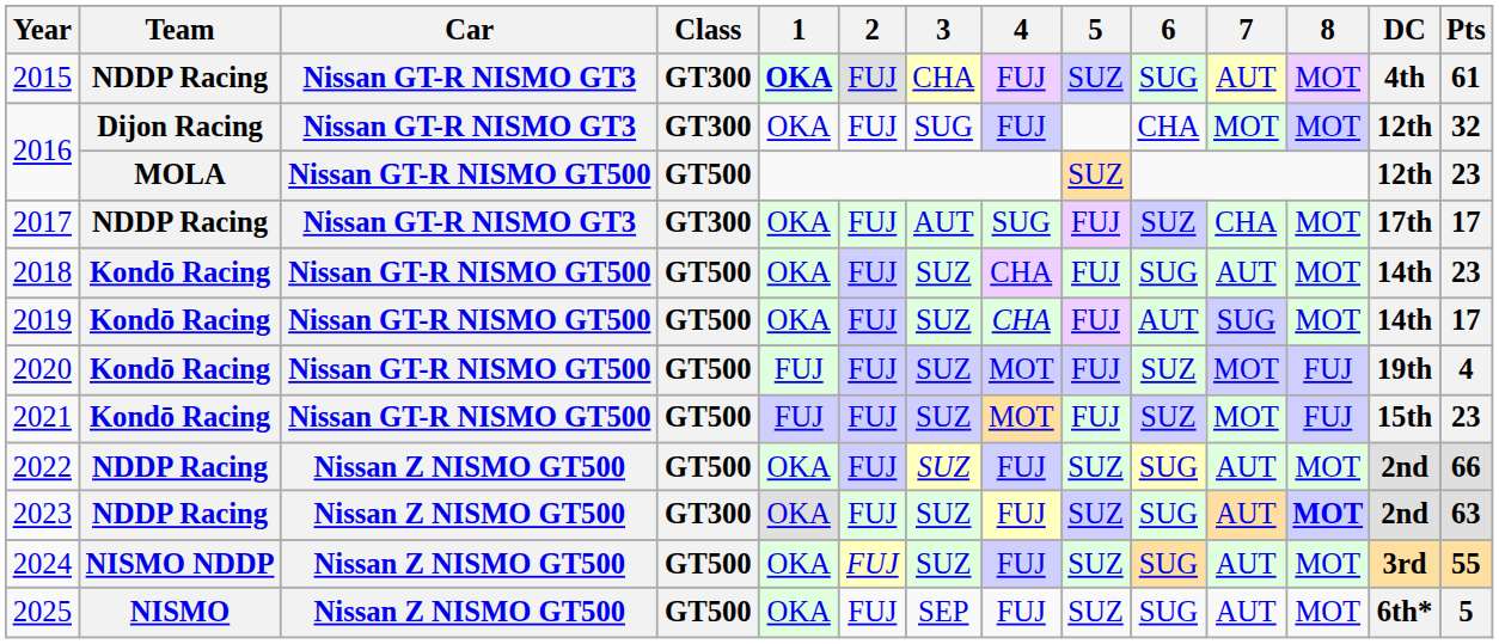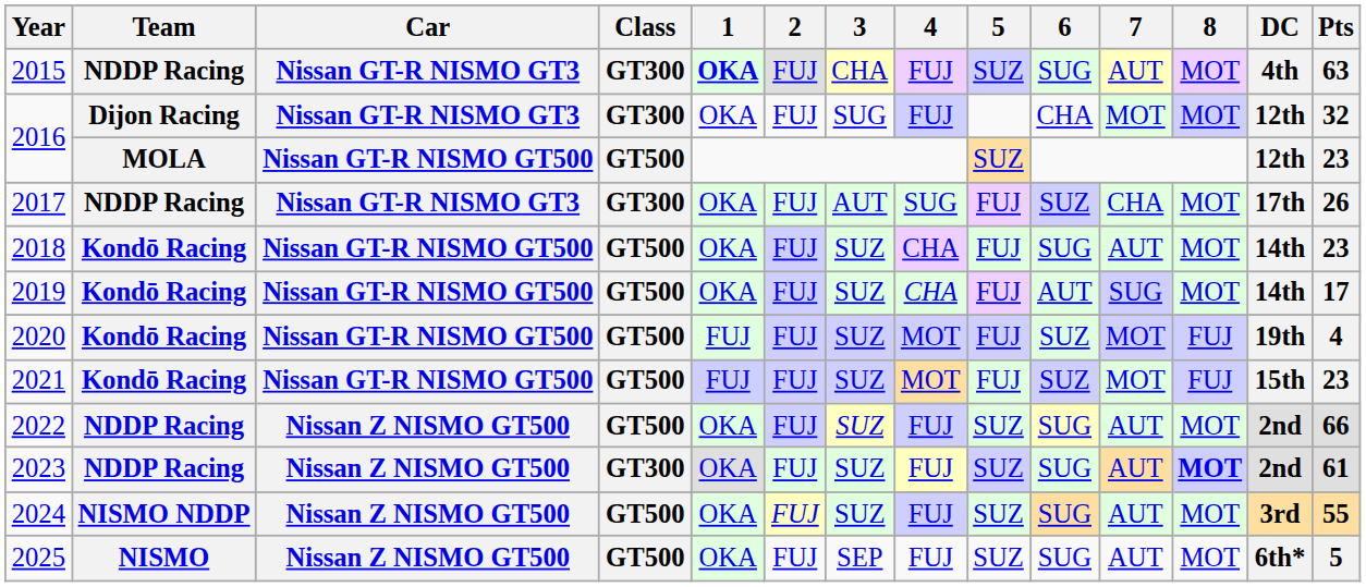2015 | Pts: 61 -> 63
2017 | Pts: 17 -> 26
2023 | Pts: 63 -> 61
